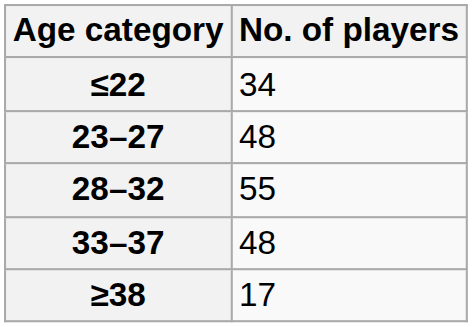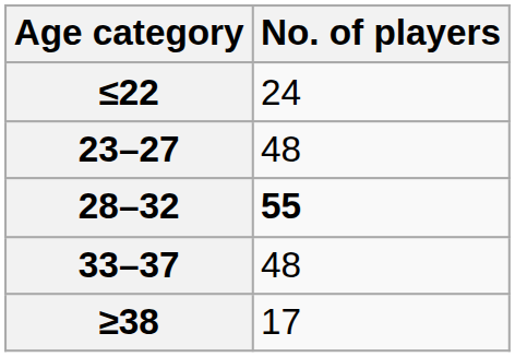≤22 | No. of players: 34 -> 24
28–32 | No. of players: normal -> bold
